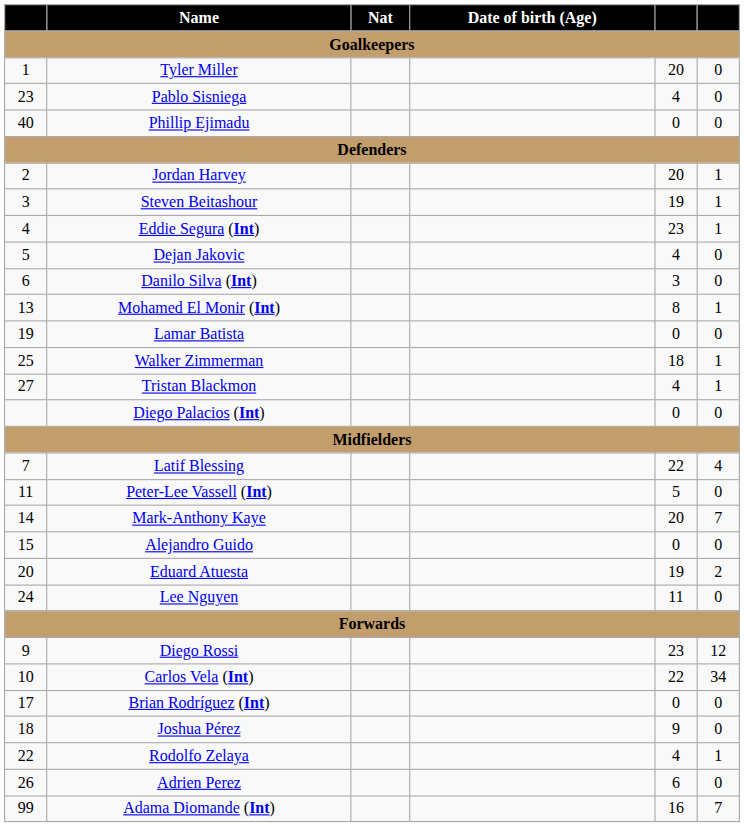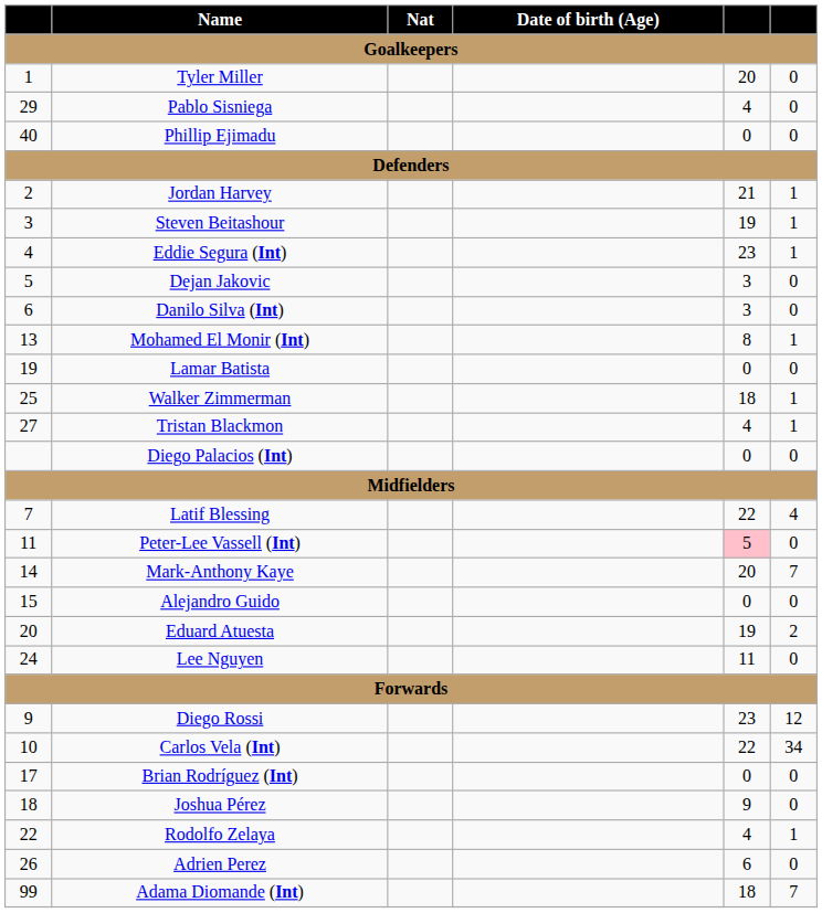Pablo Sisniega | column 1: 23 -> 29
Jordan Harvey | column 5: 20 -> 21
Dejan Jakovic | column 5: 4 -> 3
Peter-Lee Vassell (Int) | column 5: no background -> pink background
Adama Diomande (Int) | column 5: 16 -> 18
